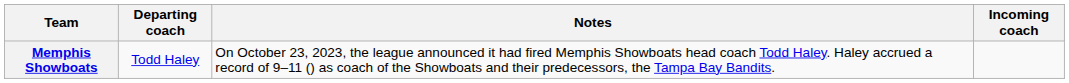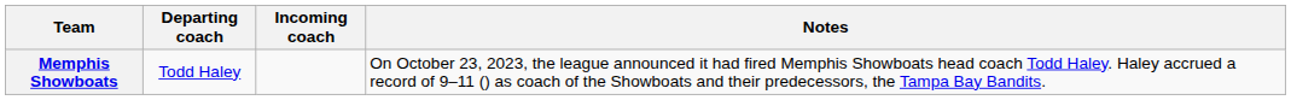columns swapped: Incoming coach <-> Notes
